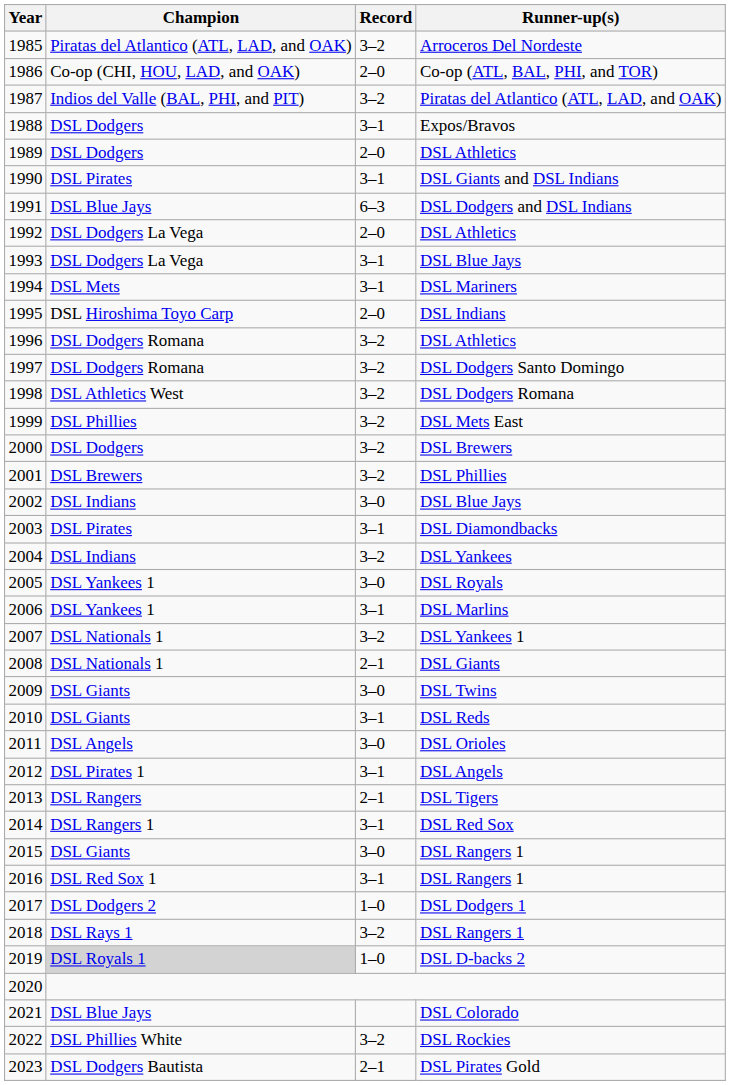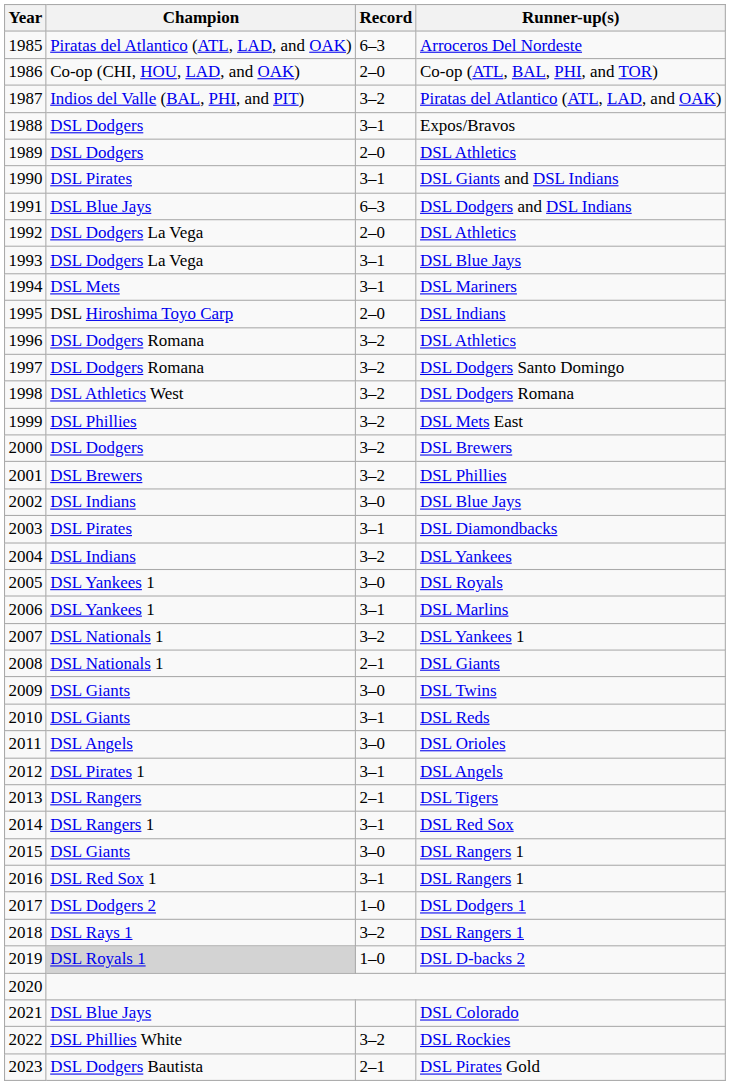1985 | Record: 3–2 -> 6–3
